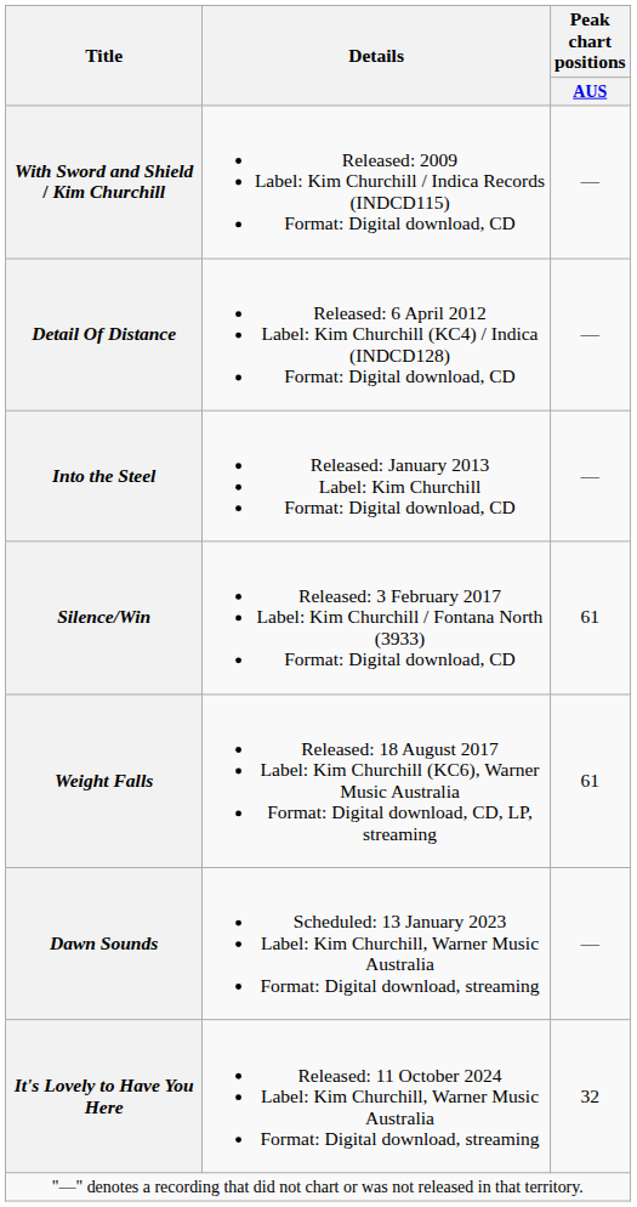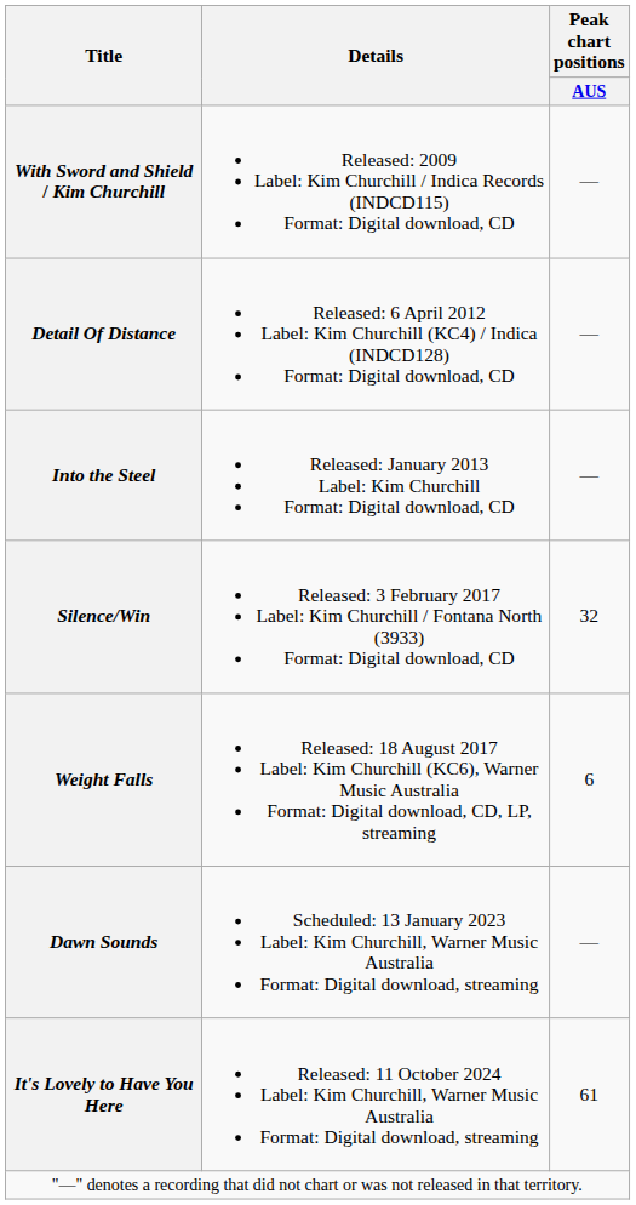Silence/Win | Peak chart positions / AUS: 61 -> 32
Weight Falls | Peak chart positions / AUS: 61 -> 6
It's Lovely to Have You Here | Peak chart positions / AUS: 32 -> 61
